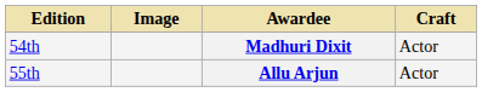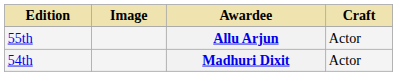rows swapped: Madhuri Dixit <-> Allu Arjun
